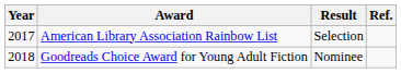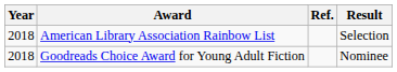columns swapped: Result <-> Ref.
American Library Association Rainbow List | Year: 2017 -> 2018
